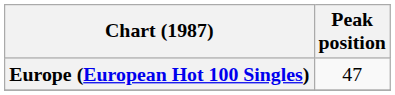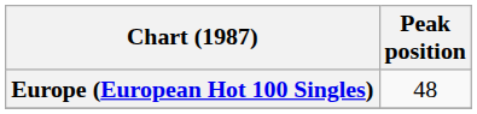Europe (European Hot 100 Singles) | Peak position: 47 -> 48
